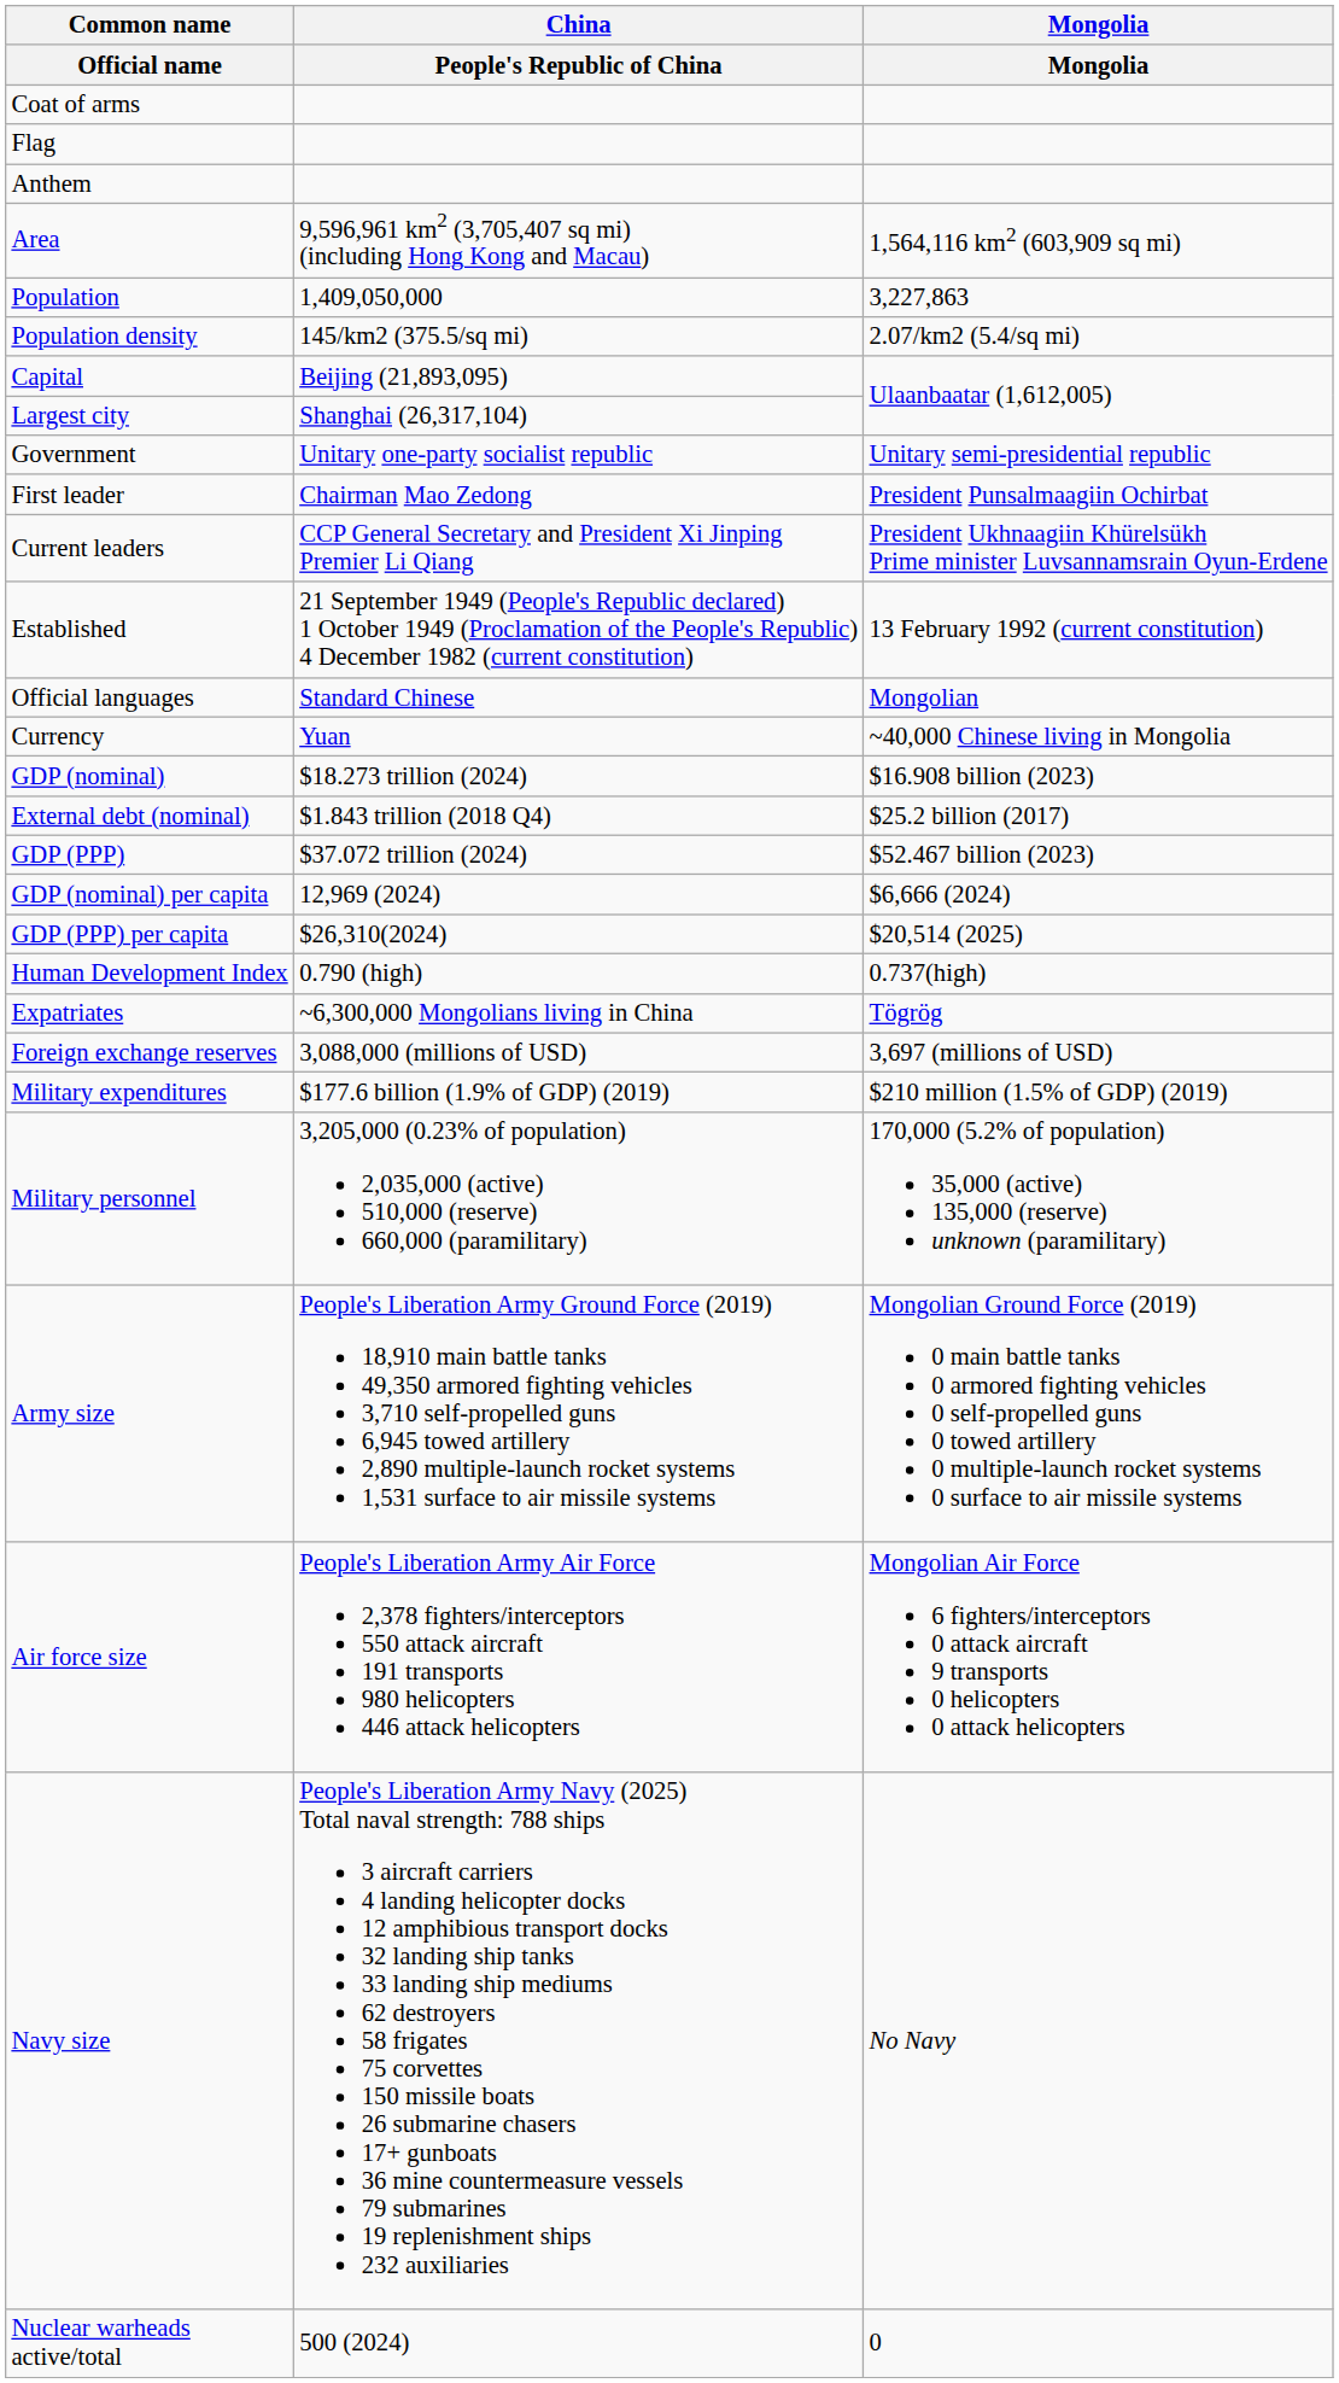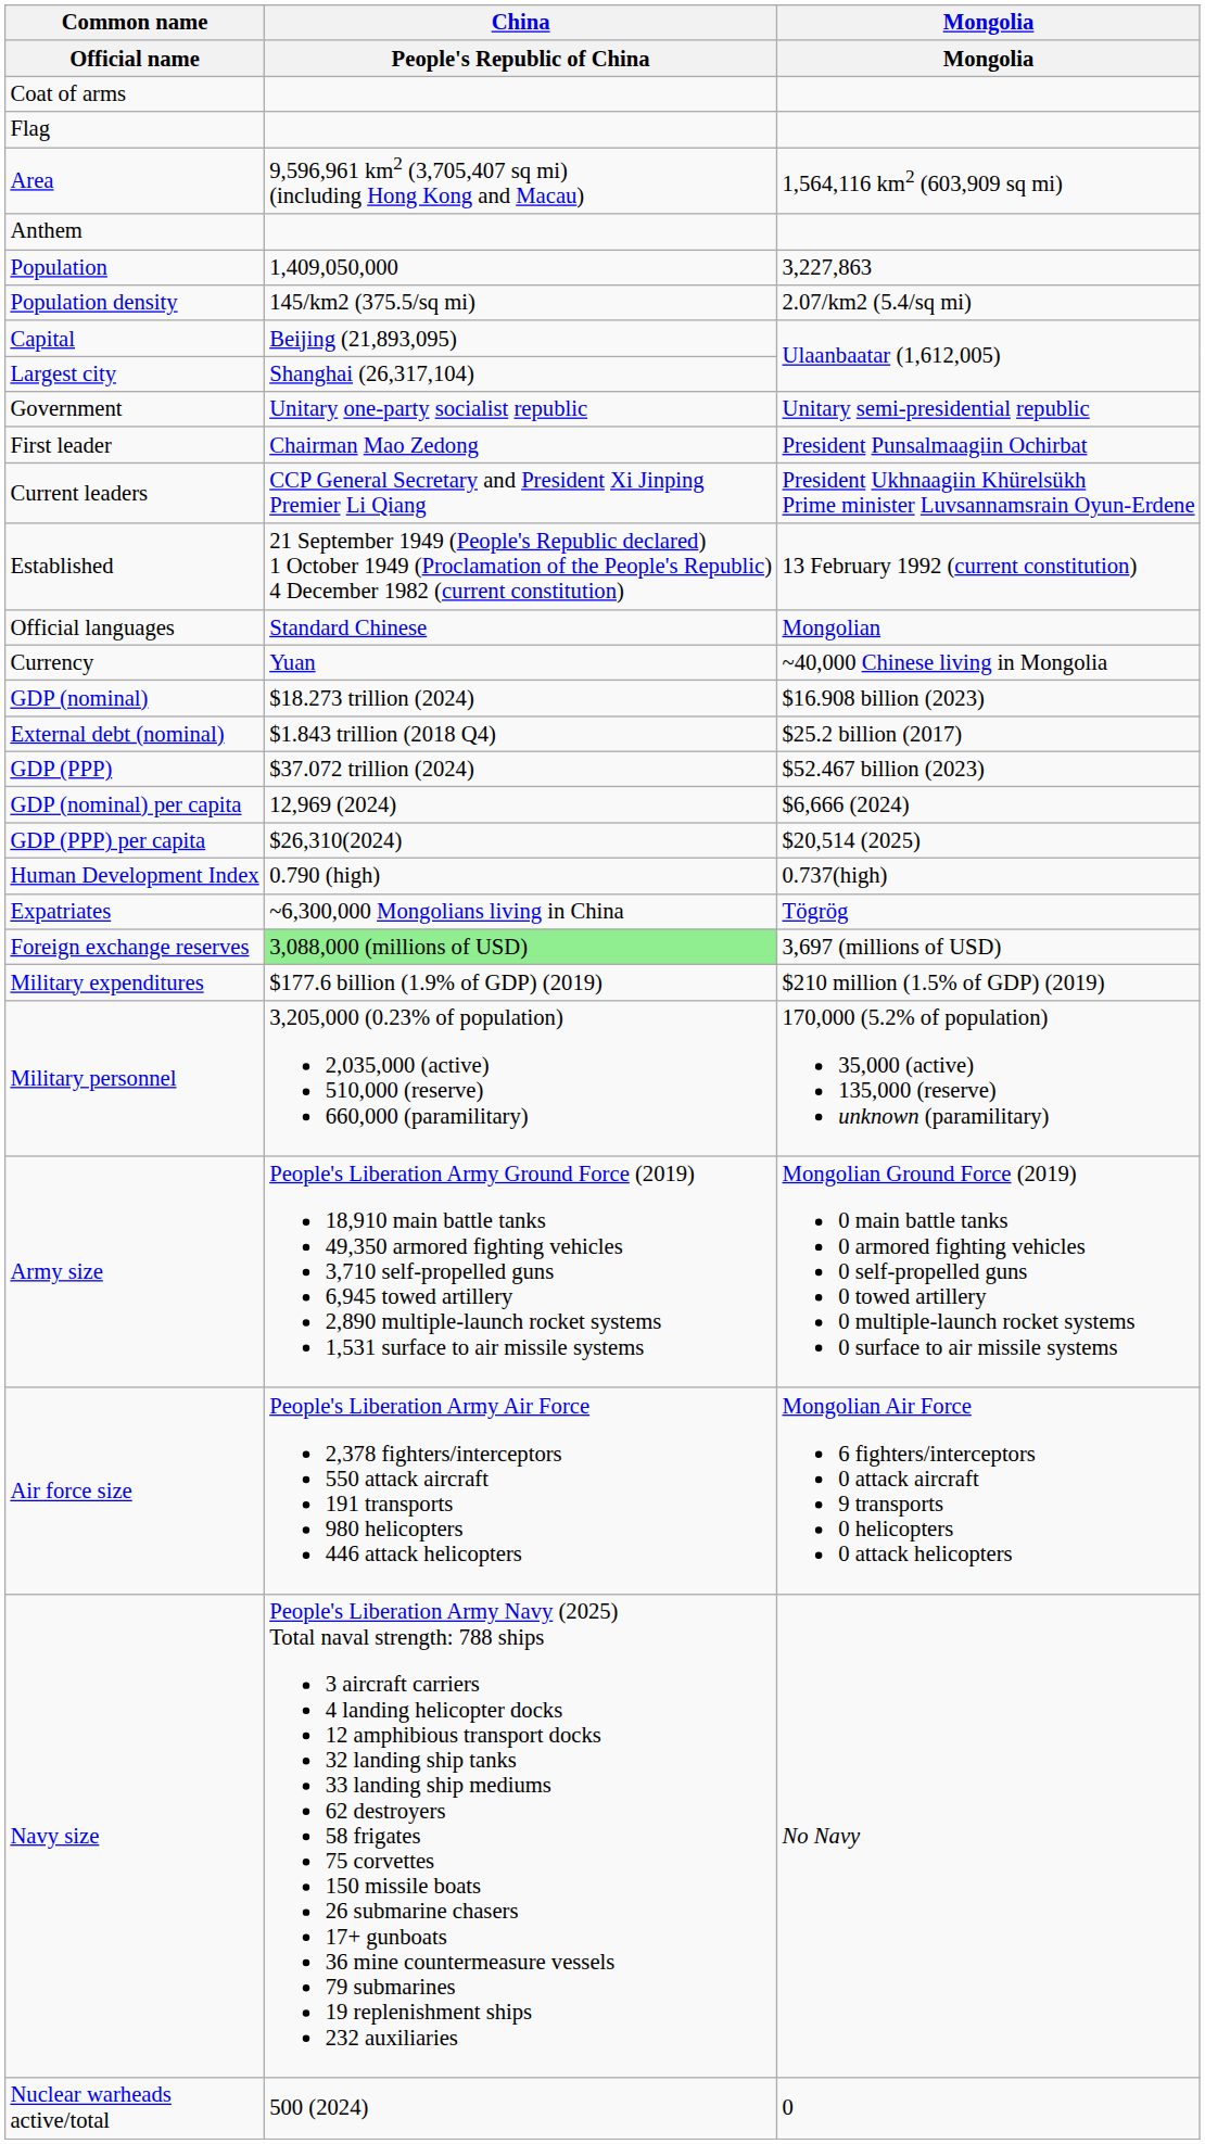rows swapped: Anthem <-> Area
Foreign exchange reserves | China / People's Republic of China: no background -> lightgreen background
